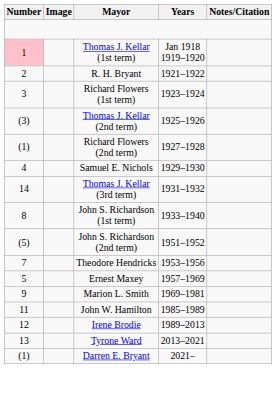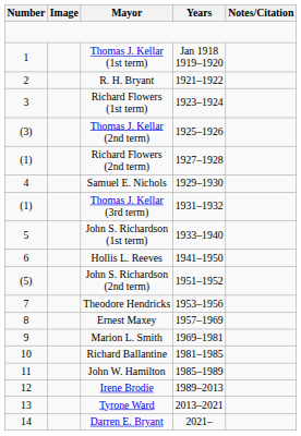Thomas J. Kellar (1st term) | Number: pink background -> no background
Thomas J. Kellar (3rd term) | Number: 14 -> (1)
John S. Richardson (1st term) | Number: 8 -> 5
+ row: 6 | Hollis L. Reeves | 1941–1950
Ernest Maxey | Number: 5 -> 8
+ row: 10 | Richard Ballantine | 1981–1985
Darren E. Bryant | Number: (1) -> 14
